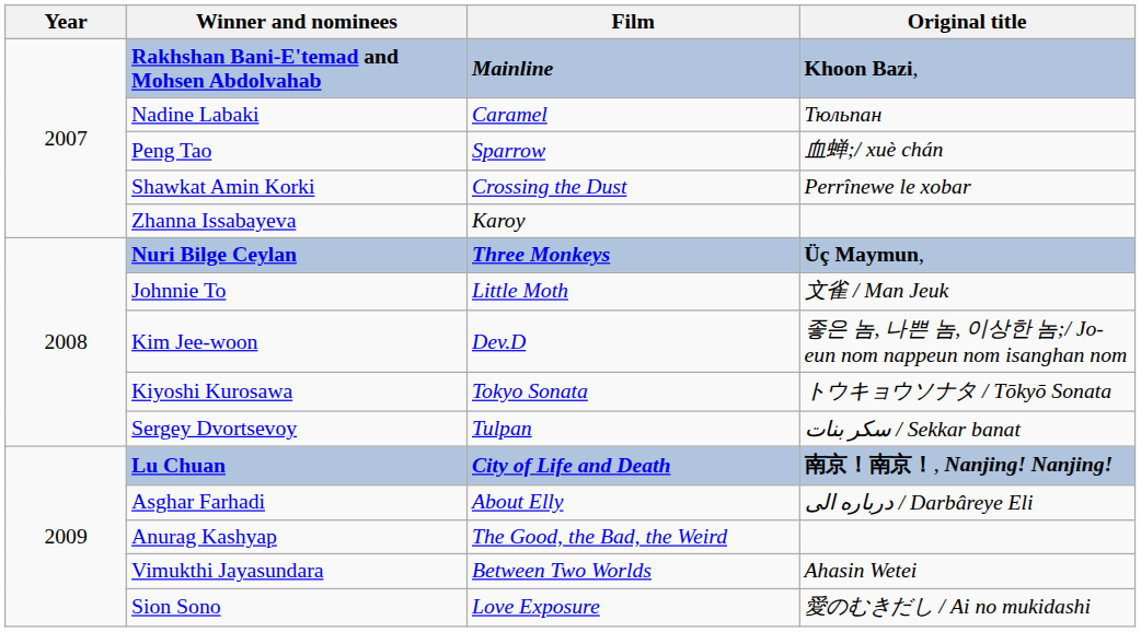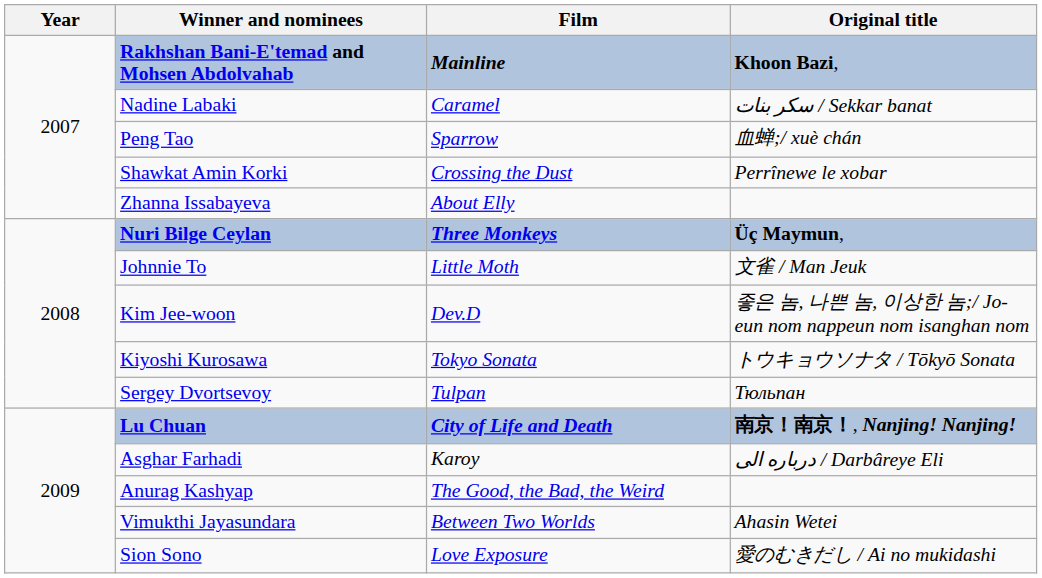Nadine Labaki | Original title: Тюльпан -> سكر بنات / Sekkar banat
Zhanna Issabayeva | Film: Karoy -> About Elly
Sergey Dvortsevoy | Original title: سكر بنات / Sekkar banat -> Тюльпан
Asghar Farhadi | Film: About Elly -> Karoy
